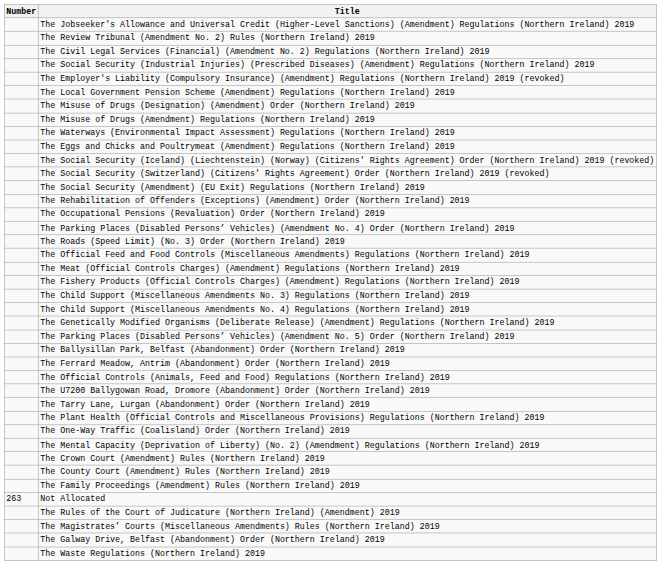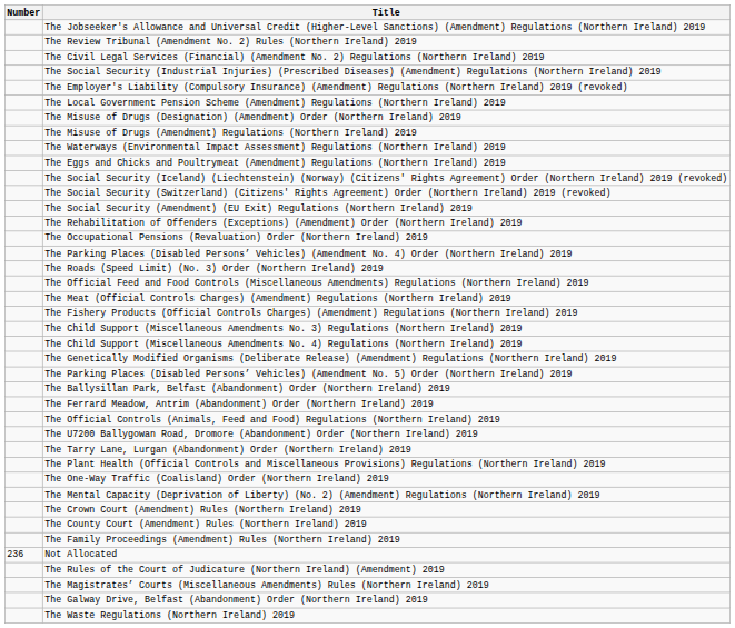Not Allocated | Number: 263 -> 236
